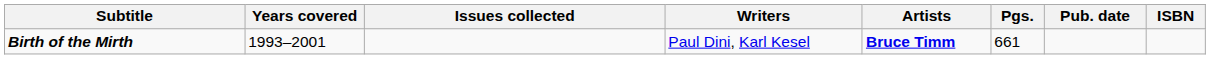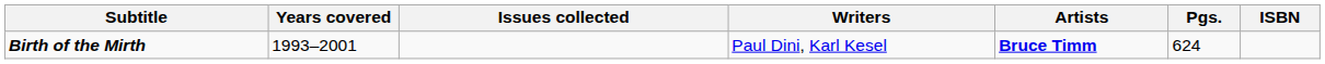- column: Pub. date
Birth of the Mirth | Pgs.: 661 -> 624
